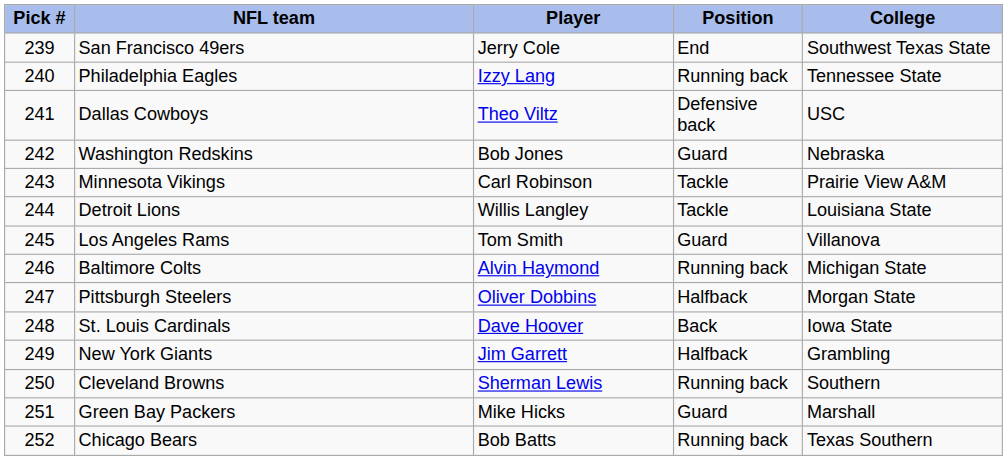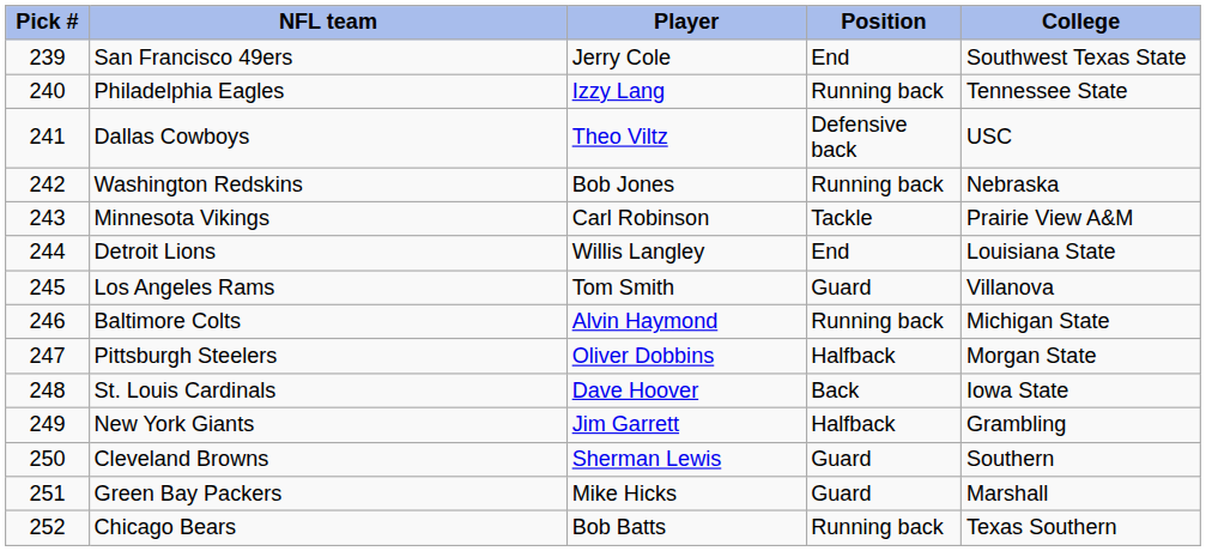Washington Redskins | Position: Guard -> Running back
Detroit Lions | Position: Tackle -> End
Cleveland Browns | Position: Running back -> Guard
